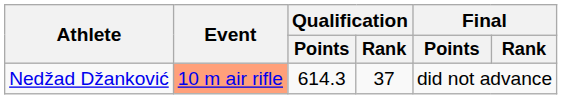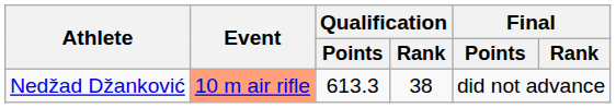Nedžad Džanković | Qualification / Points: 614.3 -> 613.3
Nedžad Džanković | Qualification / Rank: 37 -> 38
